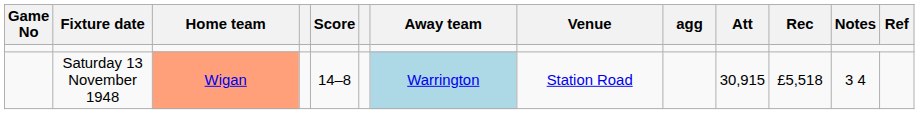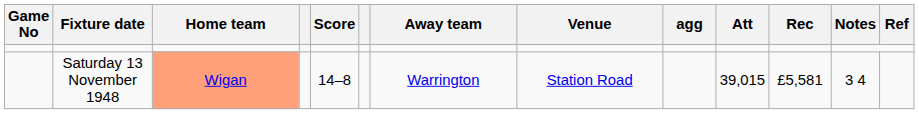Saturday 13 November 1948 | Away team: lightblue background -> no background
Saturday 13 November 1948 | Att: 30,915 -> 39,015
Saturday 13 November 1948 | Rec: £5,518 -> £5,581
